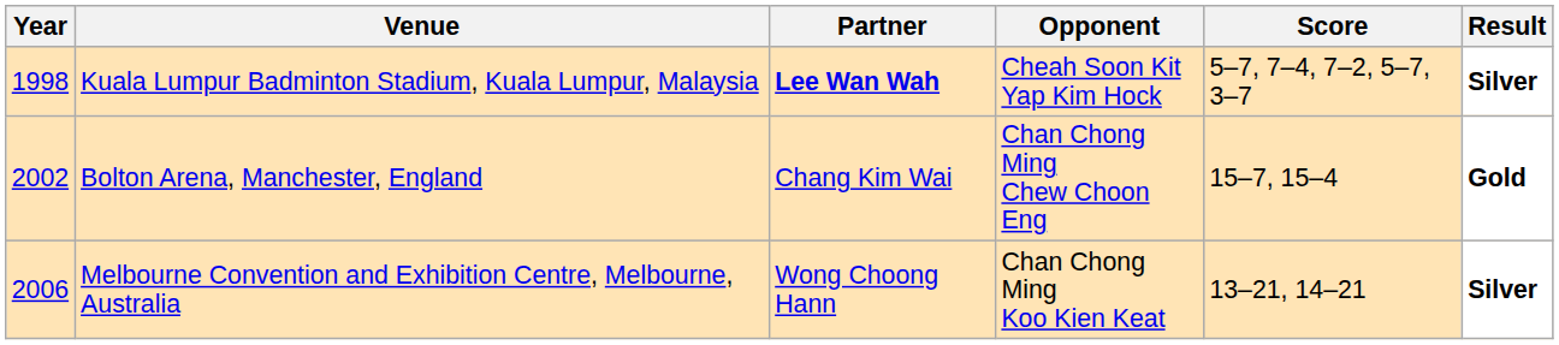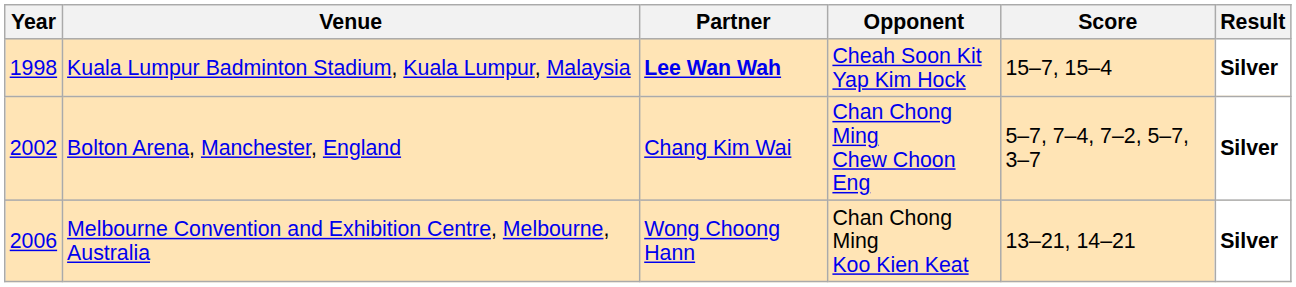Kuala Lumpur Badminton Stadium, Kuala Lumpur, Malaysia | Score: 5–7, 7–4, 7–2, 5–7, 3–7 -> 15–7, 15–4
Bolton Arena, Manchester, England | Score: 15–7, 15–4 -> 5–7, 7–4, 7–2, 5–7, 3–7
Bolton Arena, Manchester, England | Result: Gold -> Silver
